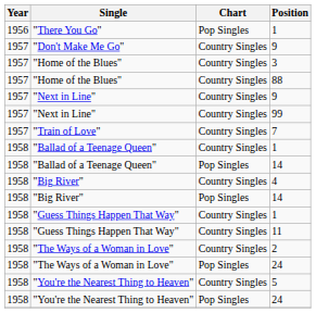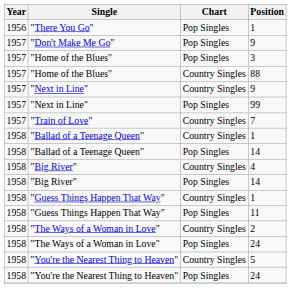"Don't Make Me Go" / 9 | Chart: Country Singles -> Pop Singles
3 | Chart: Country Singles -> Pop Singles
99 | Chart: Country Singles -> Pop Singles
11 | Chart: Country Singles -> Pop Singles
